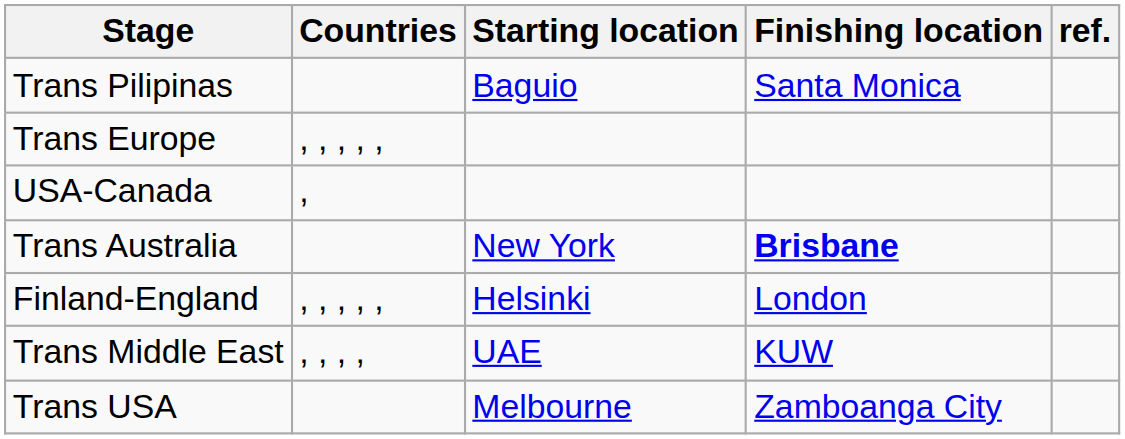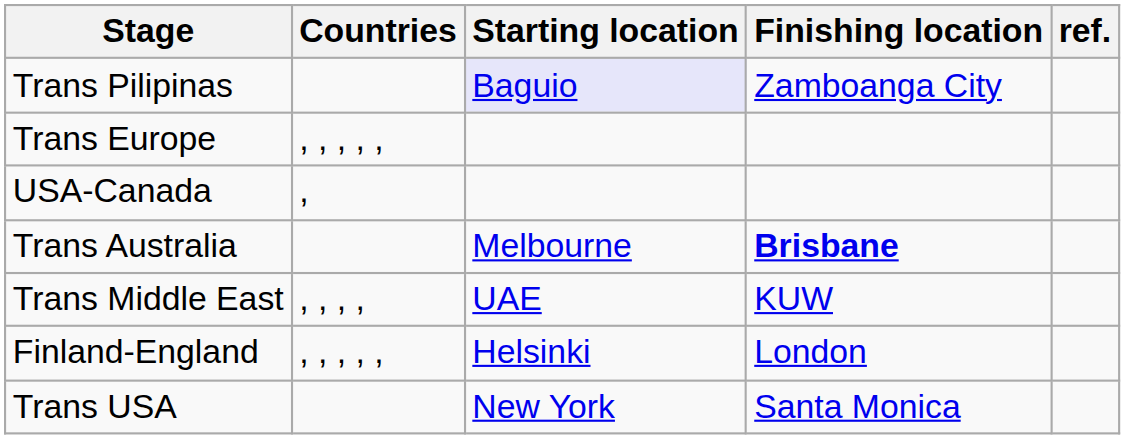Trans Pilipinas | Starting location: no background -> lavender background
Trans Pilipinas | Finishing location: Santa Monica -> Zamboanga City
Trans Australia | Starting location: New York -> Melbourne
rows swapped: Finland-England <-> Trans Middle East
Trans USA | Starting location: Melbourne -> New York
Trans USA | Finishing location: Zamboanga City -> Santa Monica
